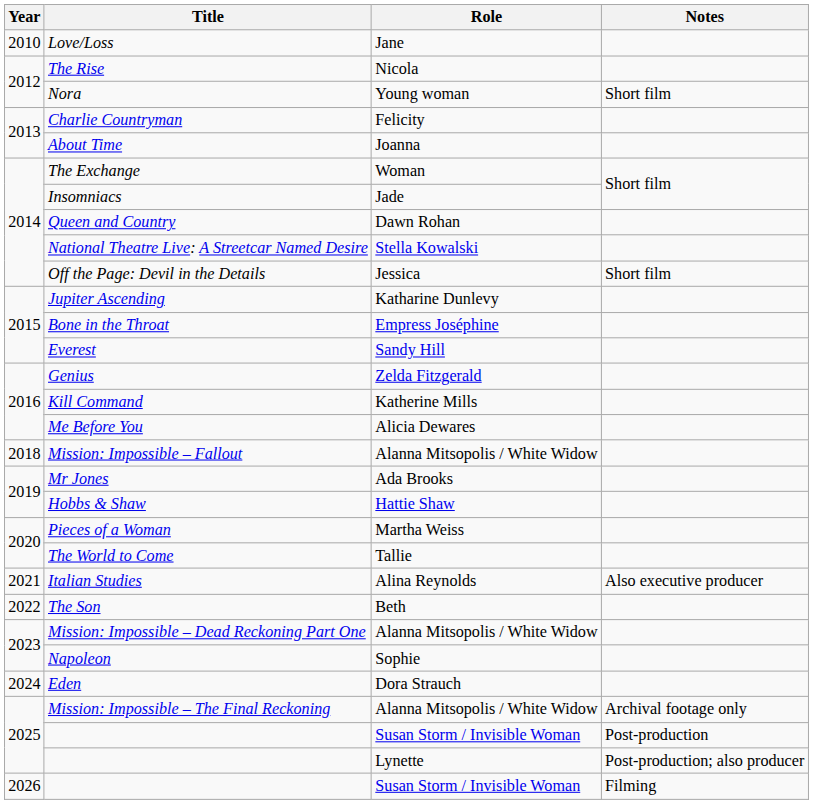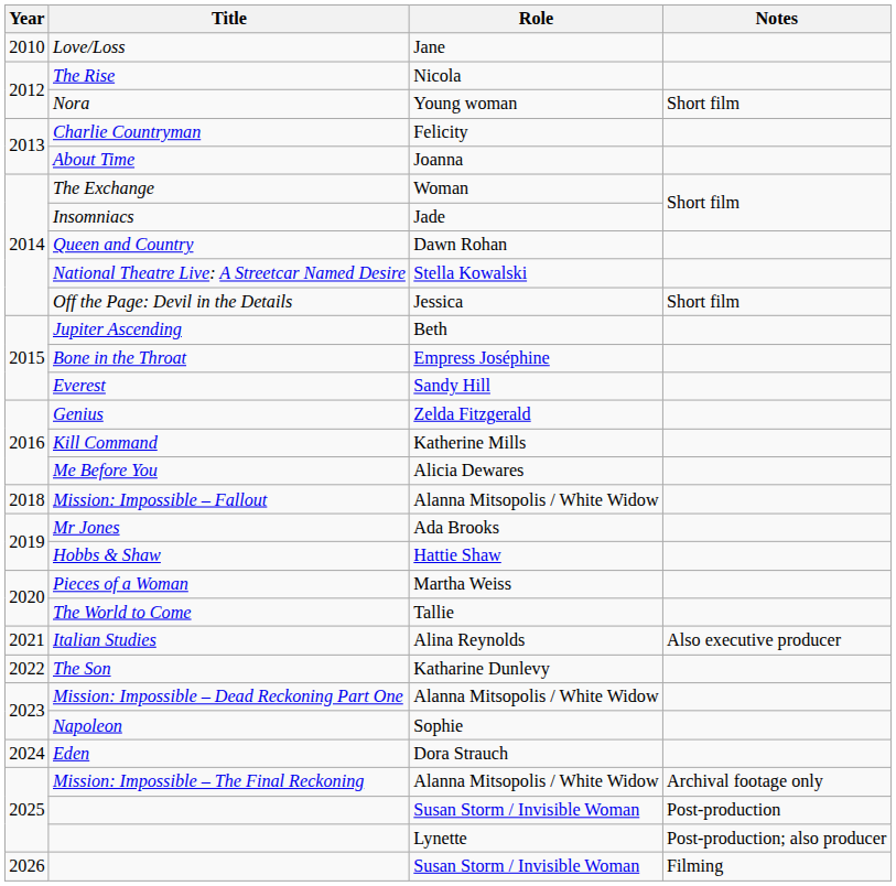Jupiter Ascending | Role: Katharine Dunlevy -> Beth
The Son | Role: Beth -> Katharine Dunlevy
